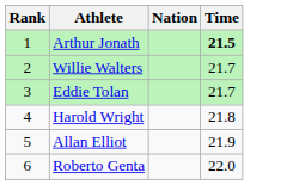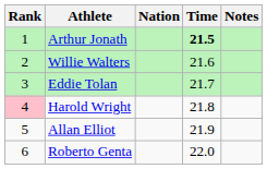+ column: Notes
Willie Walters | Time: 21.7 -> 21.6
Harold Wright | Rank: no background -> pink background
